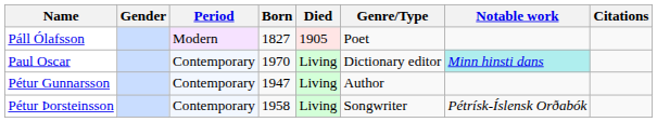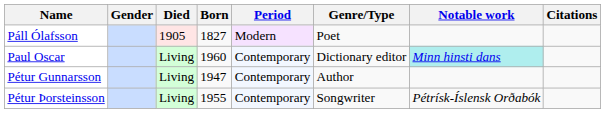columns swapped: Period <-> Died
Paul Oscar | Born: 1970 -> 1960
Pétur Þorsteinsson | Born: 1958 -> 1955
